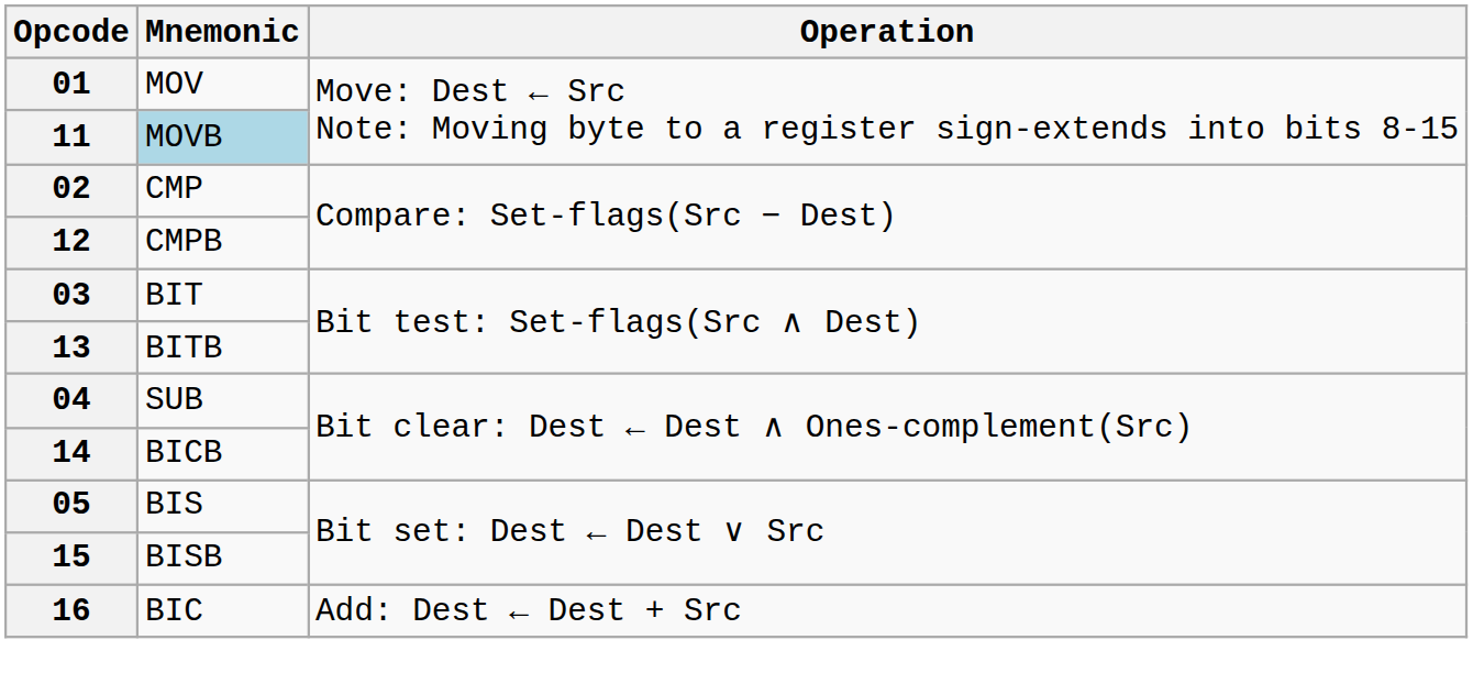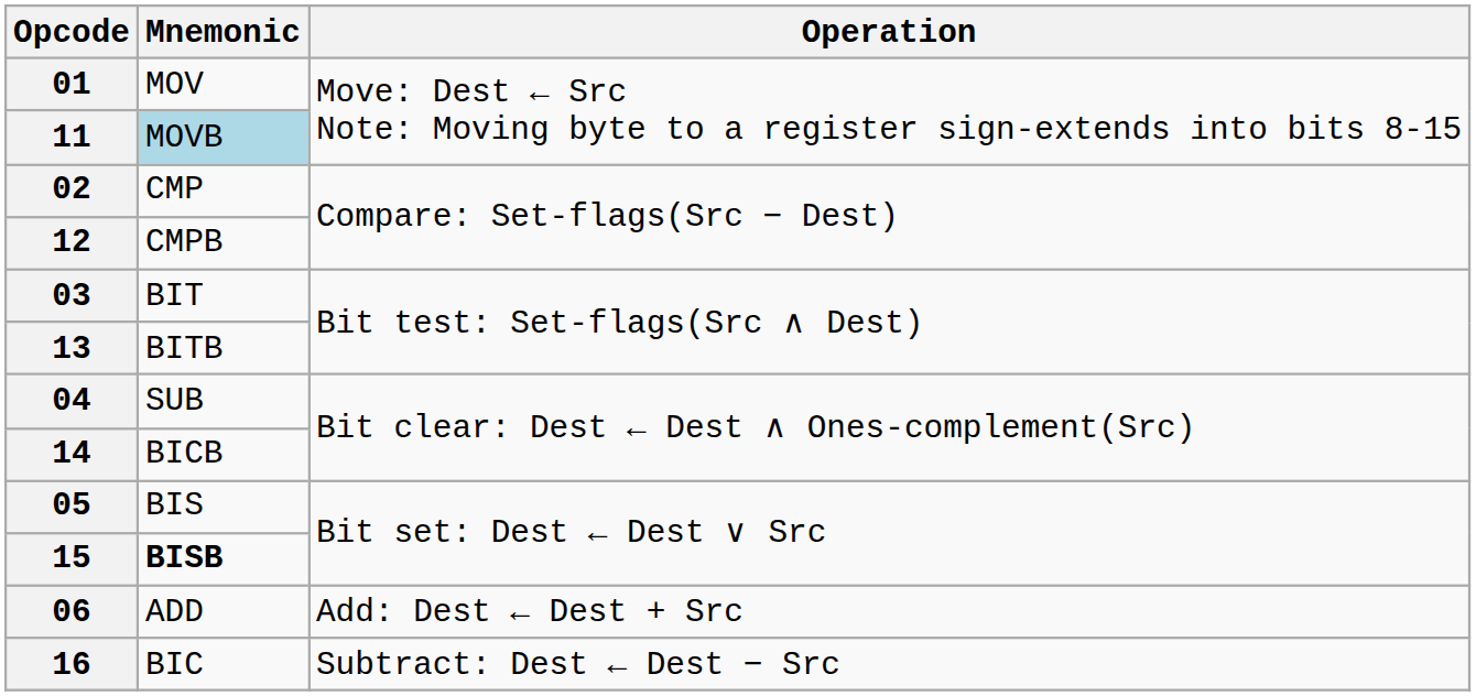15 | Mnemonic: normal -> bold
+ row: 06 | ADD | Add: Dest ← Dest + Src
16 | Operation: Add: Dest ← Dest + Src -> Subtract: Dest ← Dest − Src
